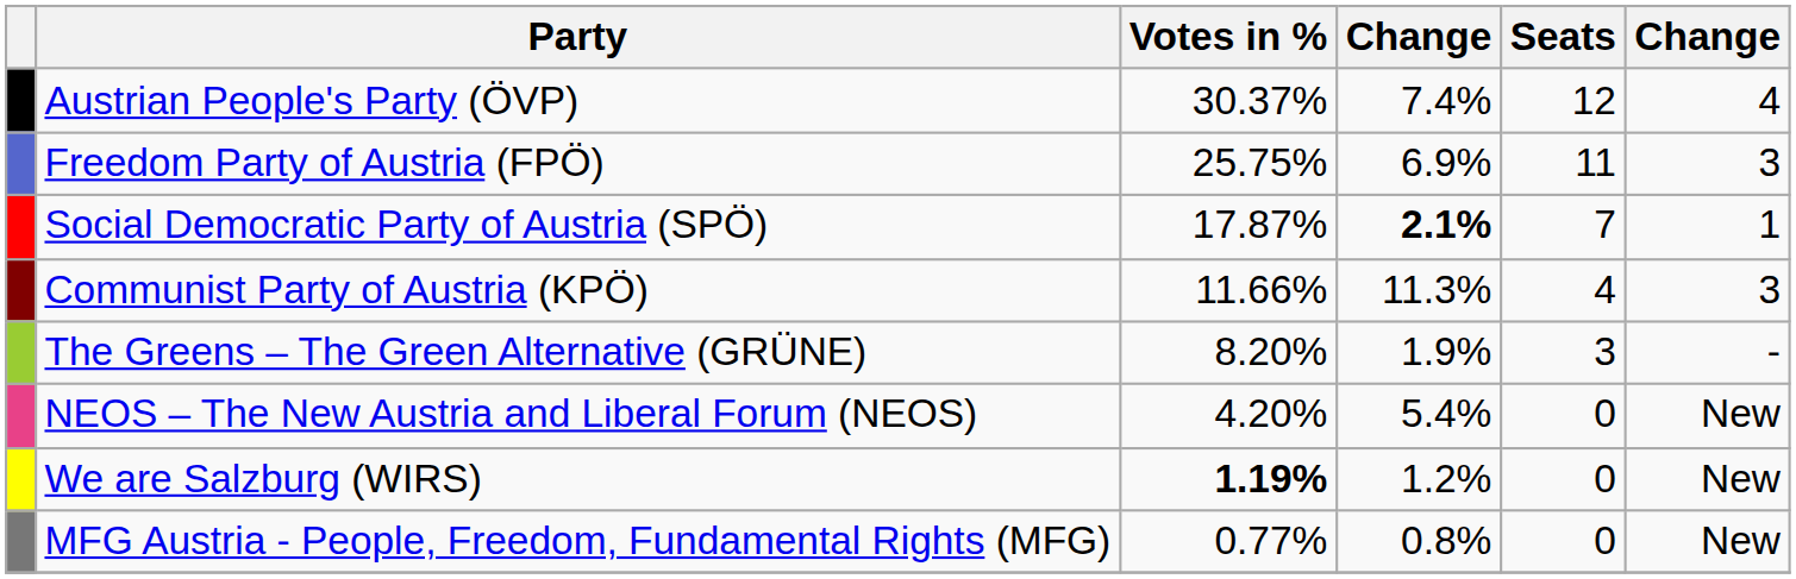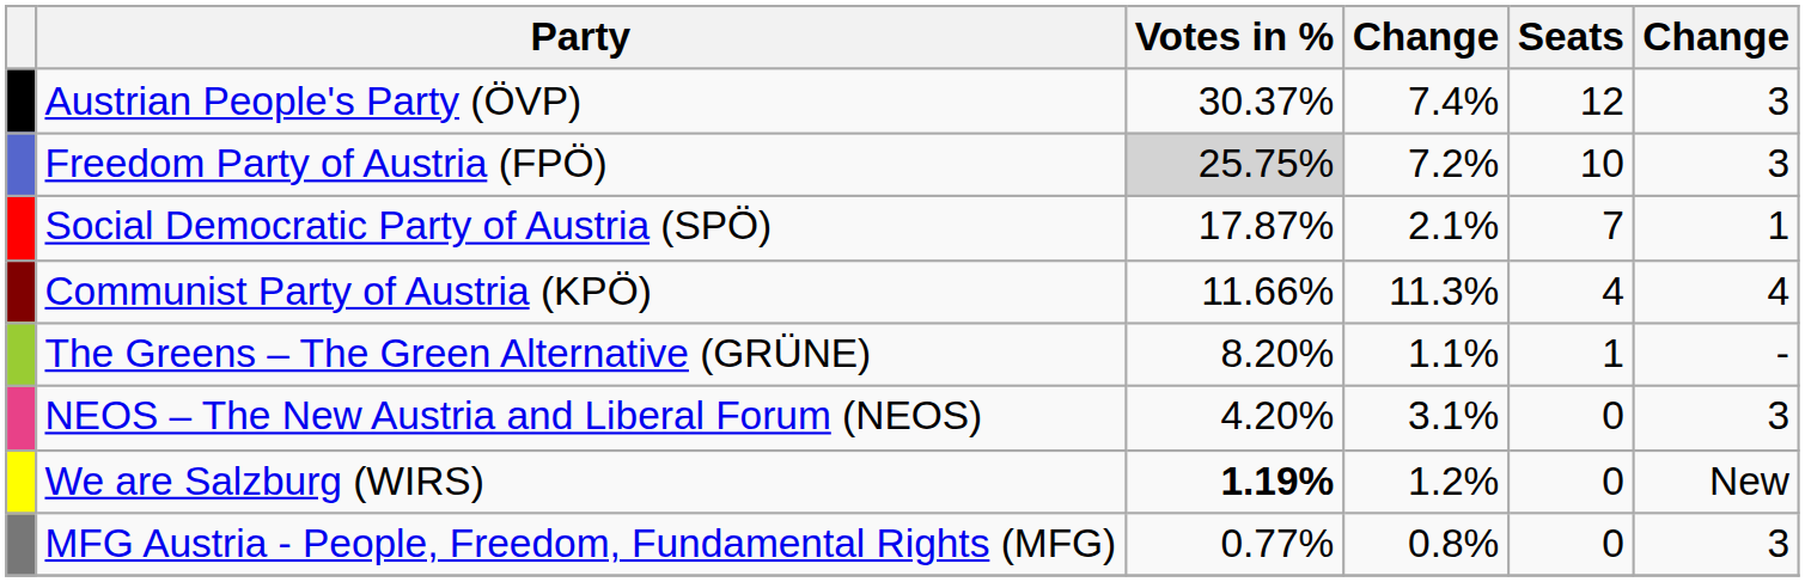Austrian People's Party (ÖVP) | column 6: 4 -> 3
Freedom Party of Austria (FPÖ) | Votes in %: no background -> lightgrey background
Freedom Party of Austria (FPÖ) | column 4: 6.9% -> 7.2%
Freedom Party of Austria (FPÖ) | Seats: 11 -> 10
Social Democratic Party of Austria (SPÖ) | column 4: bold -> normal
Communist Party of Austria (KPÖ) | column 6: 3 -> 4
The Greens – The Green Alternative (GRÜNE) | column 4: 1.9% -> 1.1%
The Greens – The Green Alternative (GRÜNE) | Seats: 3 -> 1
NEOS – The New Austria and Liberal Forum (NEOS) | column 4: 5.4% -> 3.1%
NEOS – The New Austria and Liberal Forum (NEOS) | column 6: New -> 3
MFG Austria - People, Freedom, Fundamental Rights (MFG) | column 6: New -> 3
